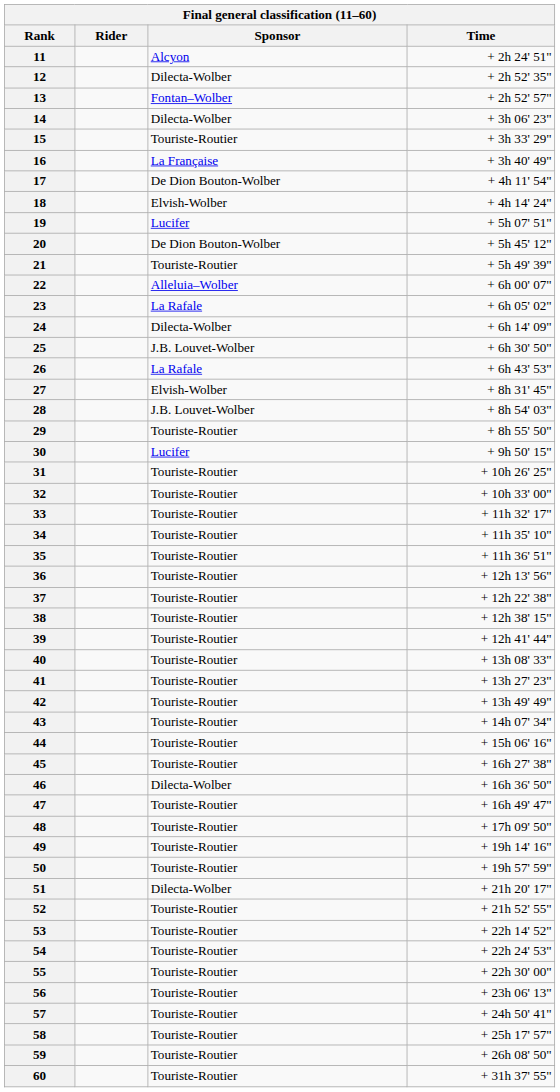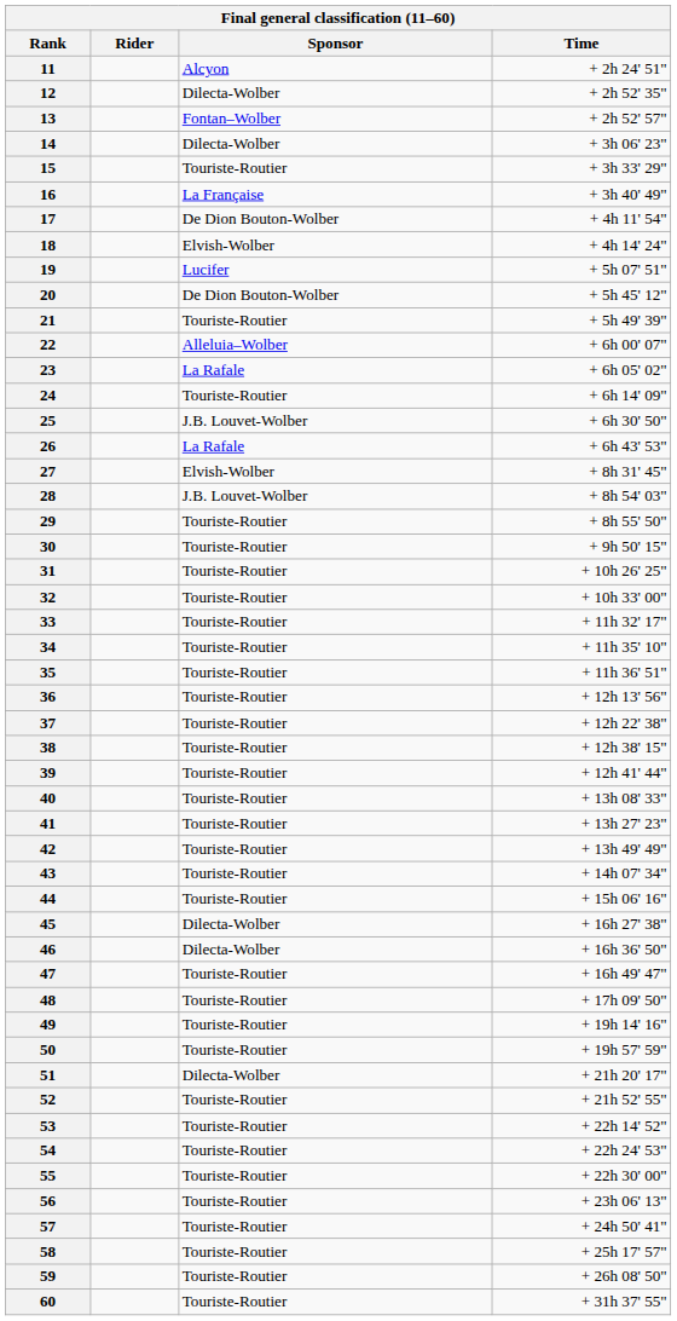24 | Sponsor: Dilecta-Wolber -> Touriste-Routier
30 | Sponsor: Lucifer -> Touriste-Routier
45 | Sponsor: Touriste-Routier -> Dilecta-Wolber
